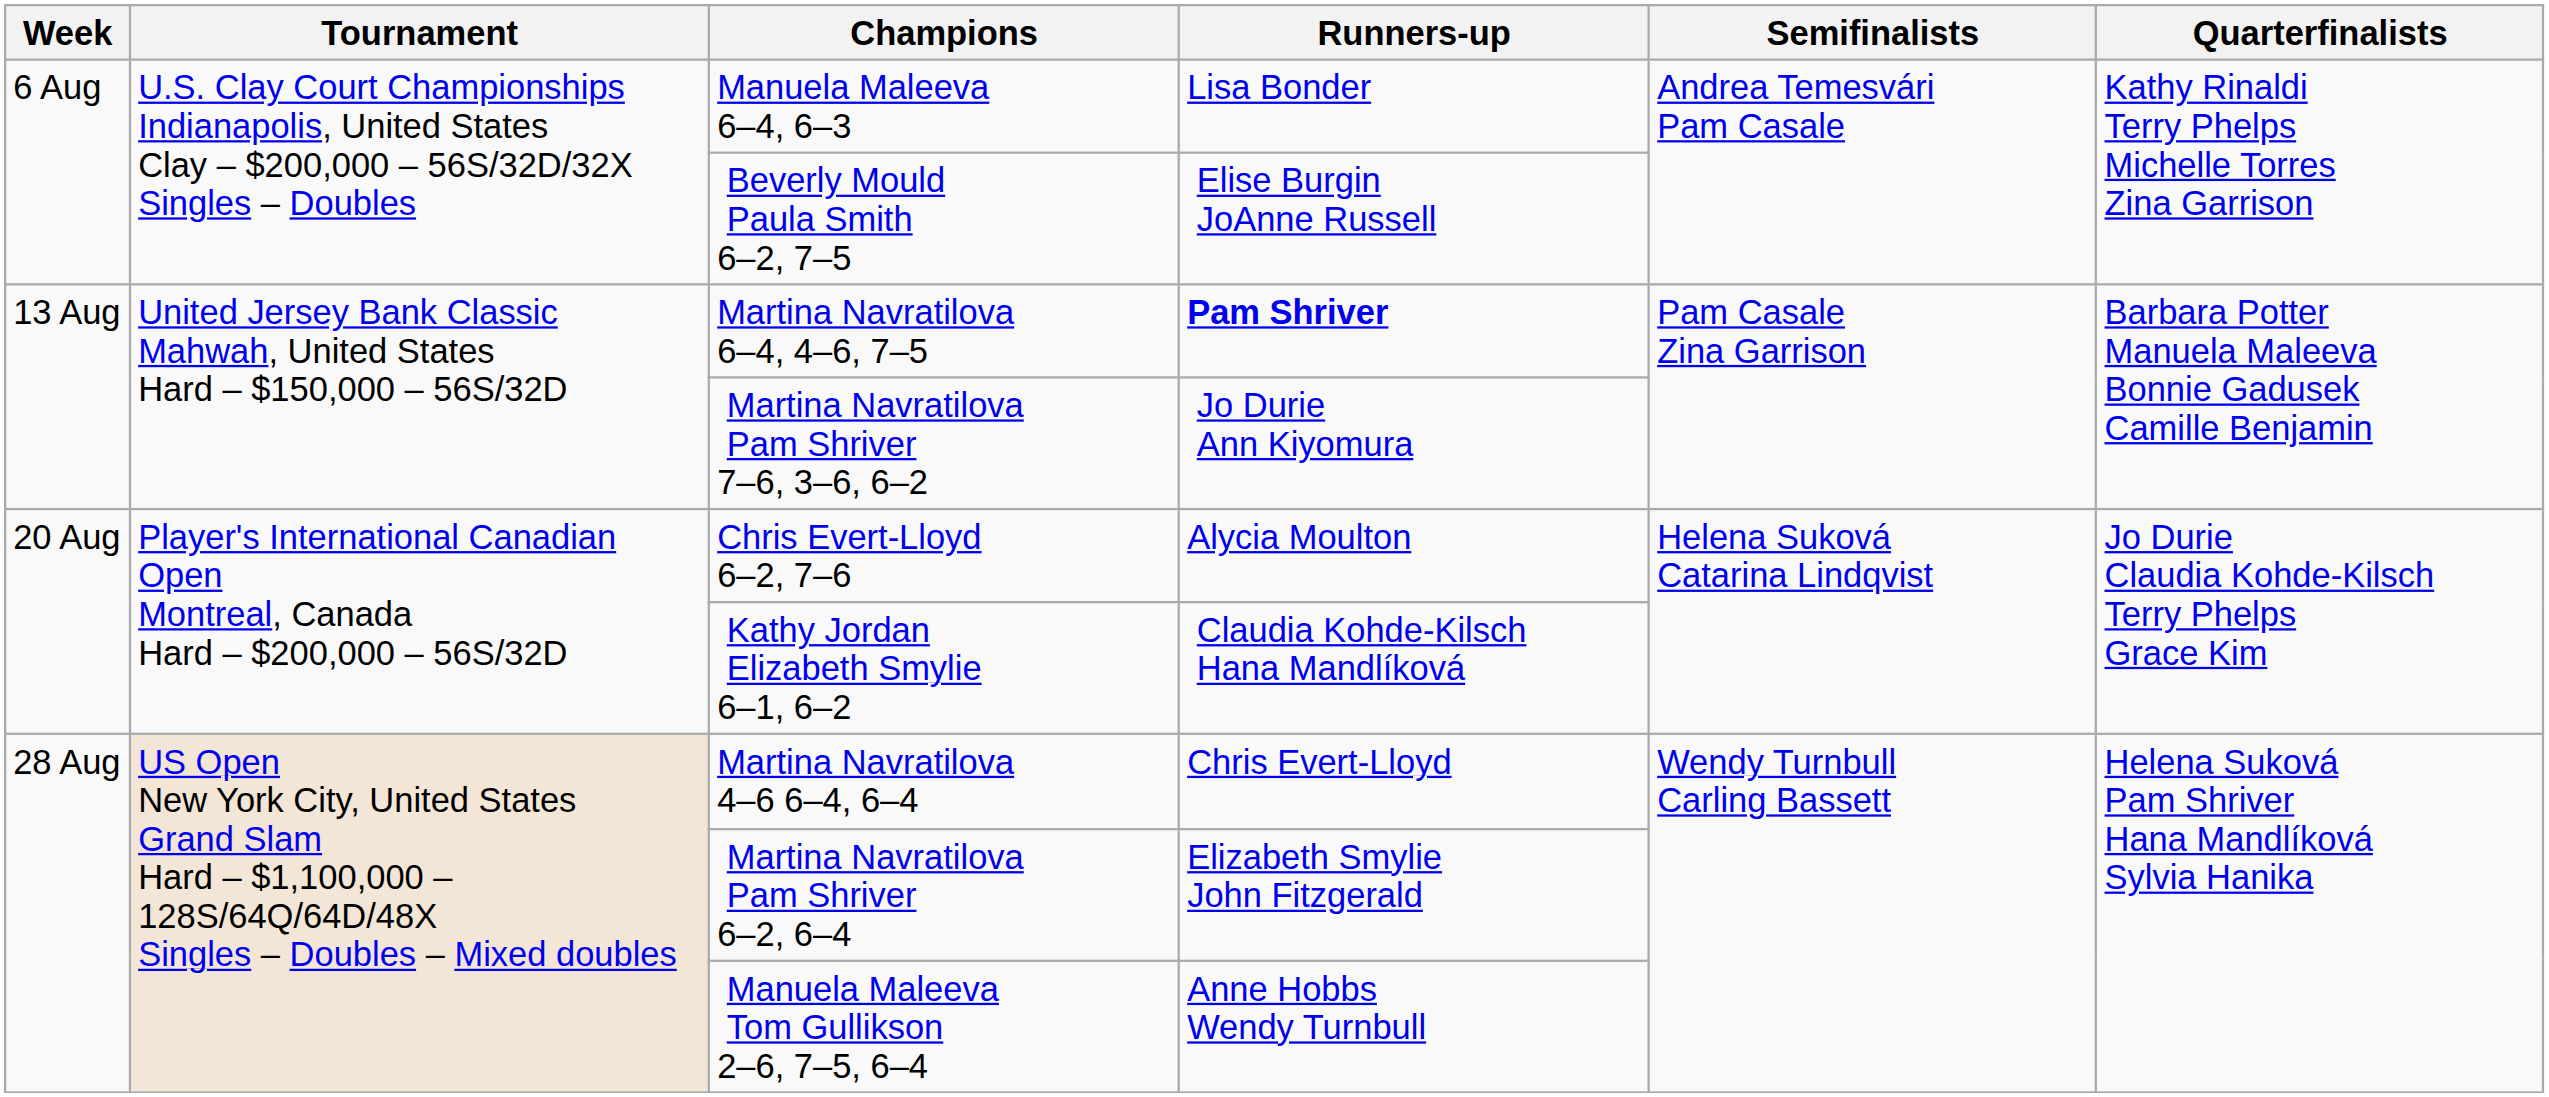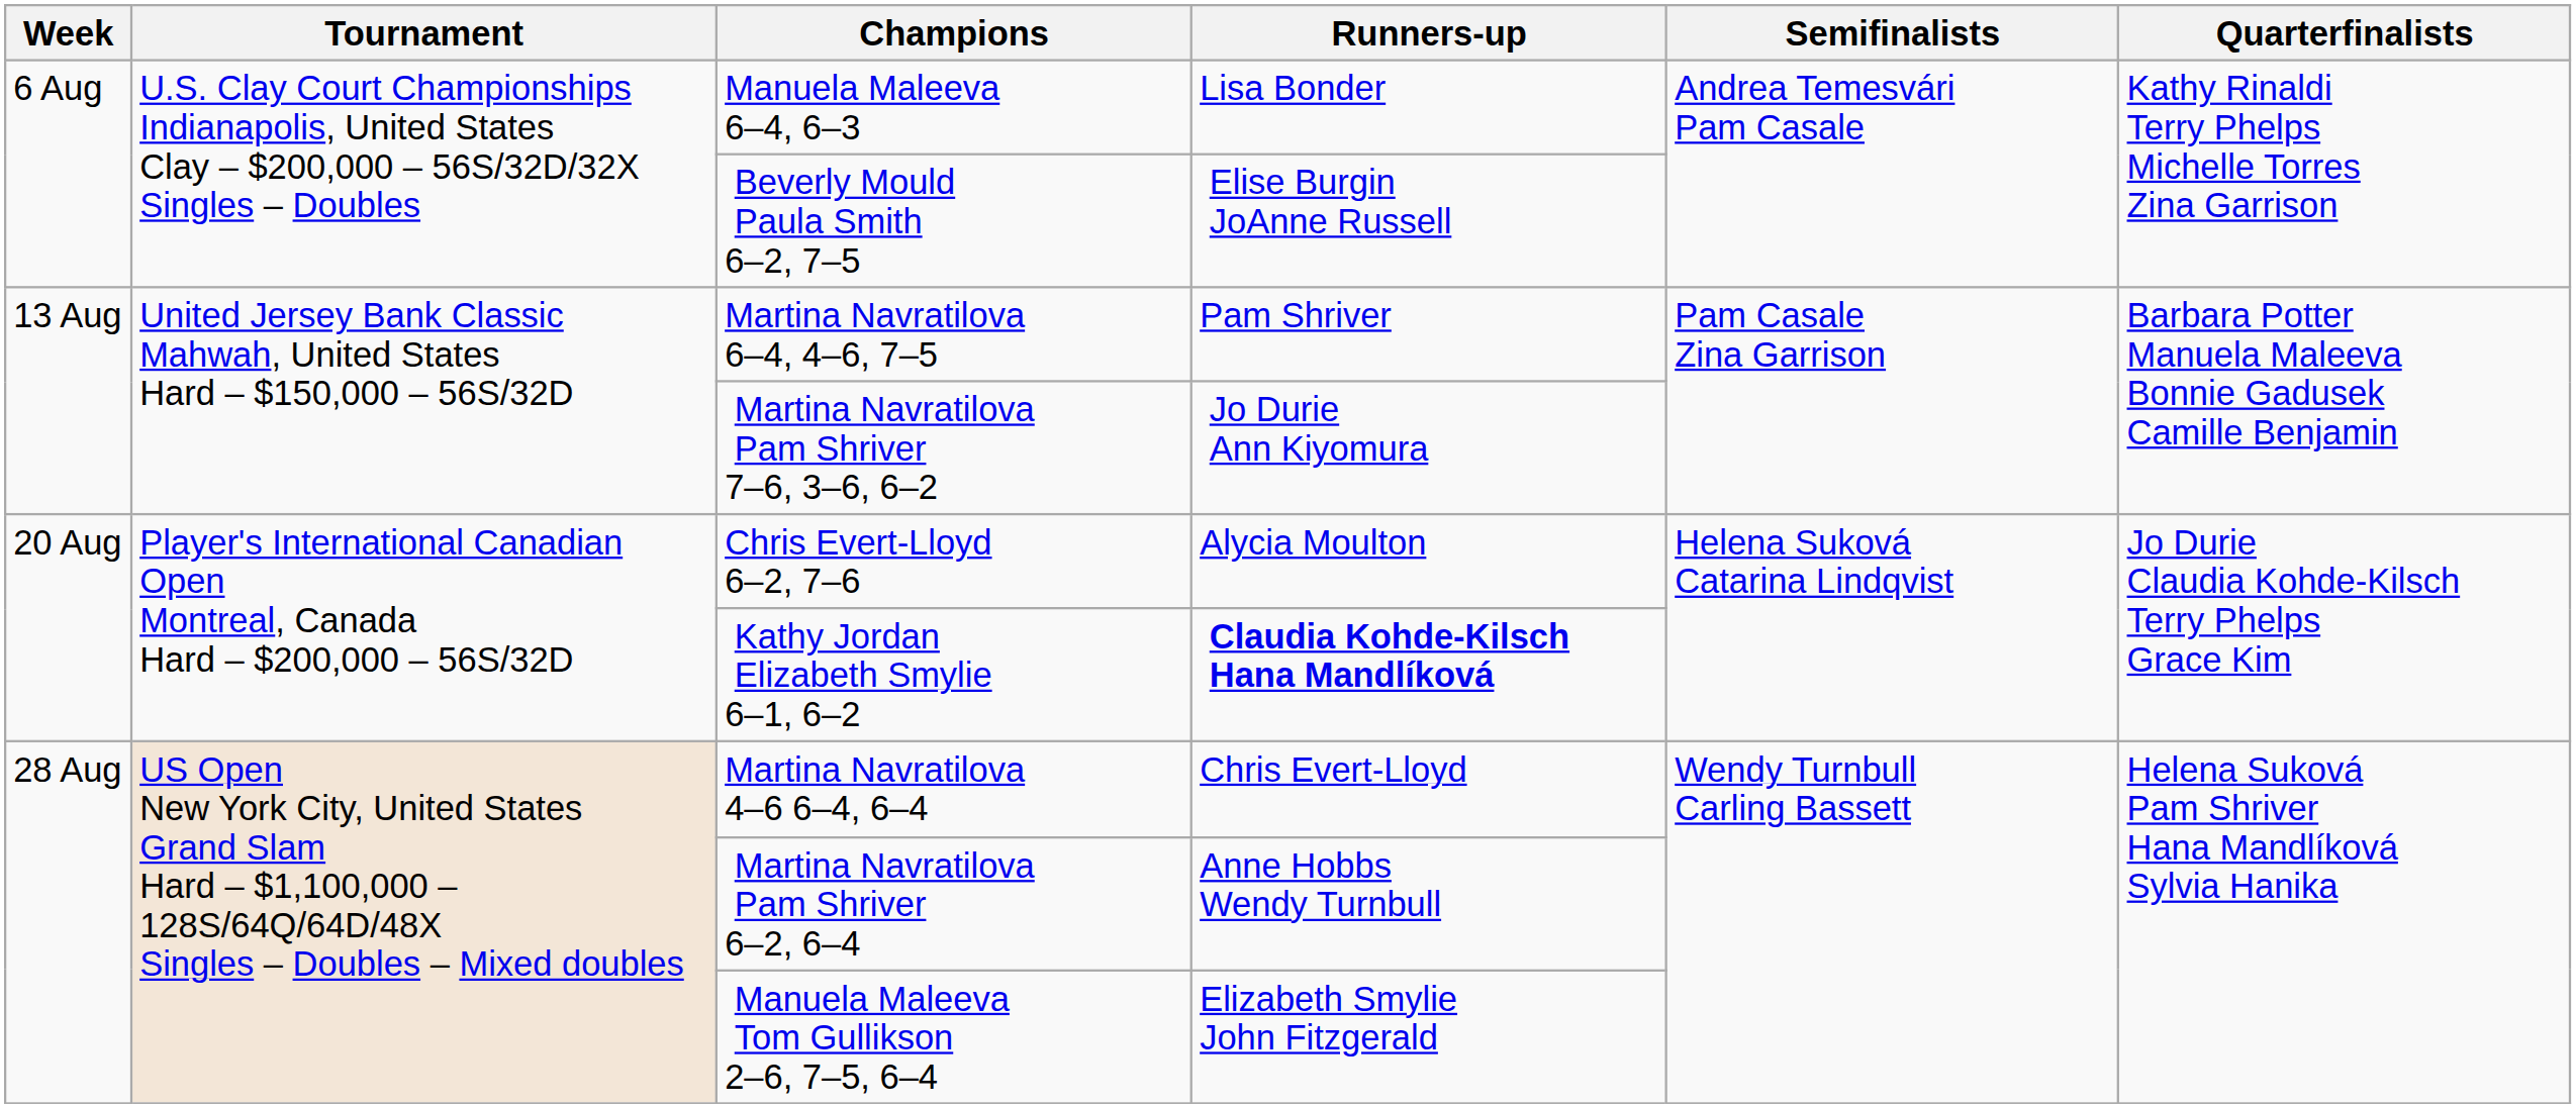Martina Navratilova 6–4, 4–6, 7–5 | Runners-up: bold -> normal
Kathy Jordan Elizabeth Smylie 6–1, 6–2 | Runners-up: normal -> bold
Martina Navratilova Pam Shriver 6–2, 6–4 | Runners-up: Elizabeth Smylie John Fitzgerald -> Anne Hobbs Wendy Turnbull
Manuela Maleeva Tom Gullikson 2–6, 7–5, 6–4 | Runners-up: Anne Hobbs Wendy Turnbull -> Elizabeth Smylie John Fitzgerald
